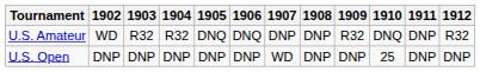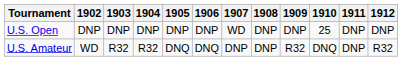rows swapped: U.S. Open <-> U.S. Amateur
